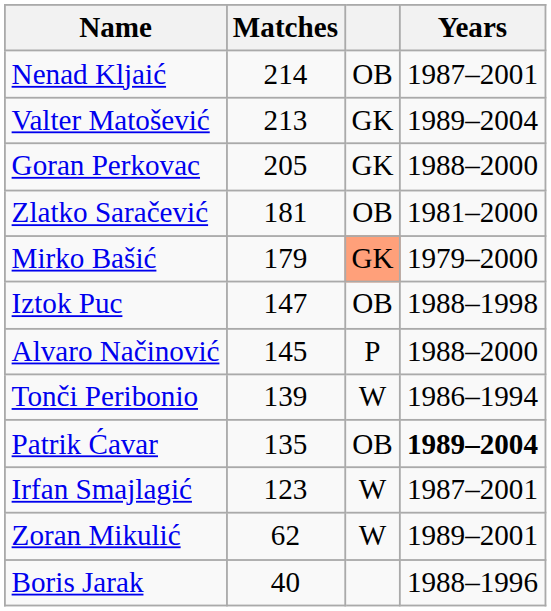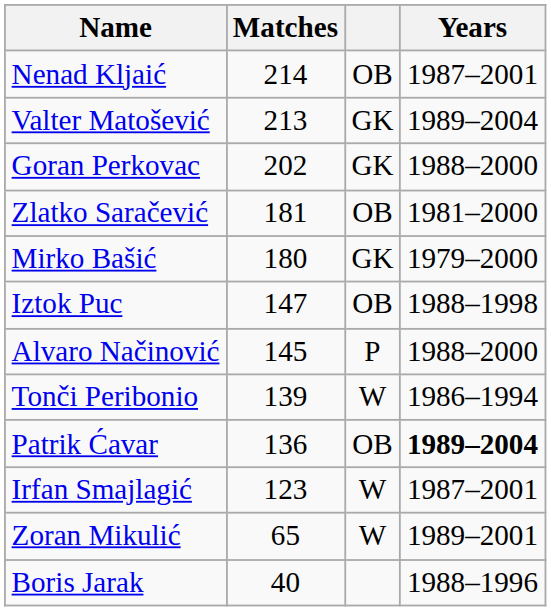Goran Perkovac | Matches: 205 -> 202
Mirko Bašić | Matches: 179 -> 180
Mirko Bašić | column 3: lightsalmon background -> no background
Patrik Ćavar | Matches: 135 -> 136
Zoran Mikulić | Matches: 62 -> 65
